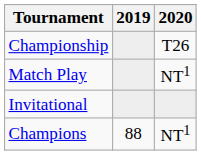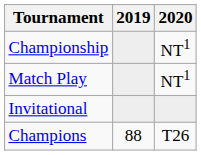Championship | 2020: T26 -> NT1
Champions | 2020: NT1 -> T26
